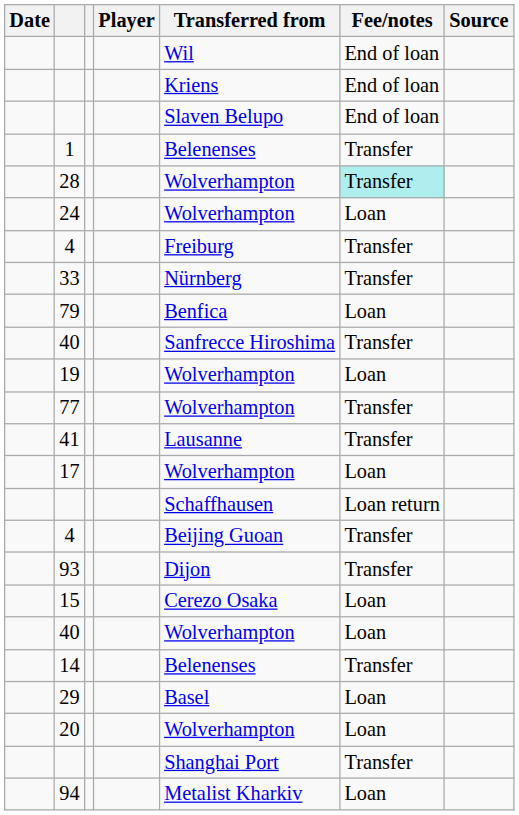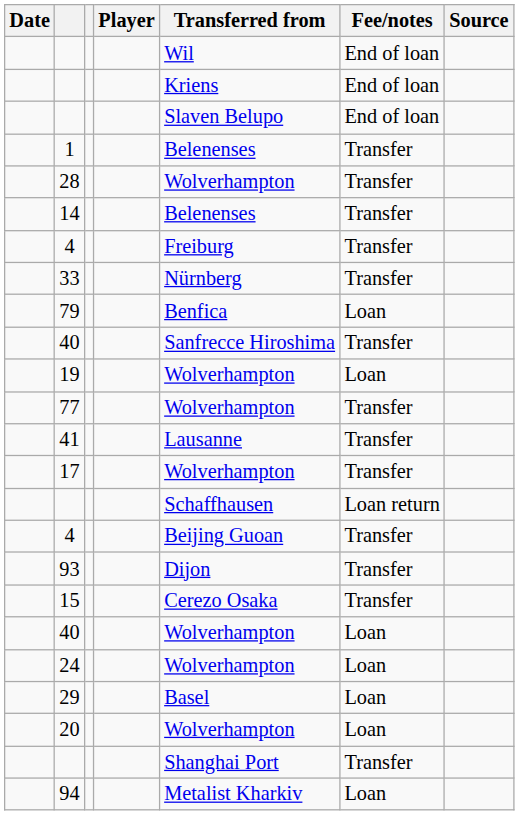28 | Fee/notes: paleturquoise background -> no background
rows swapped: 24 <-> 14
17 | Fee/notes: Loan -> Transfer
15 | Fee/notes: Loan -> Transfer
